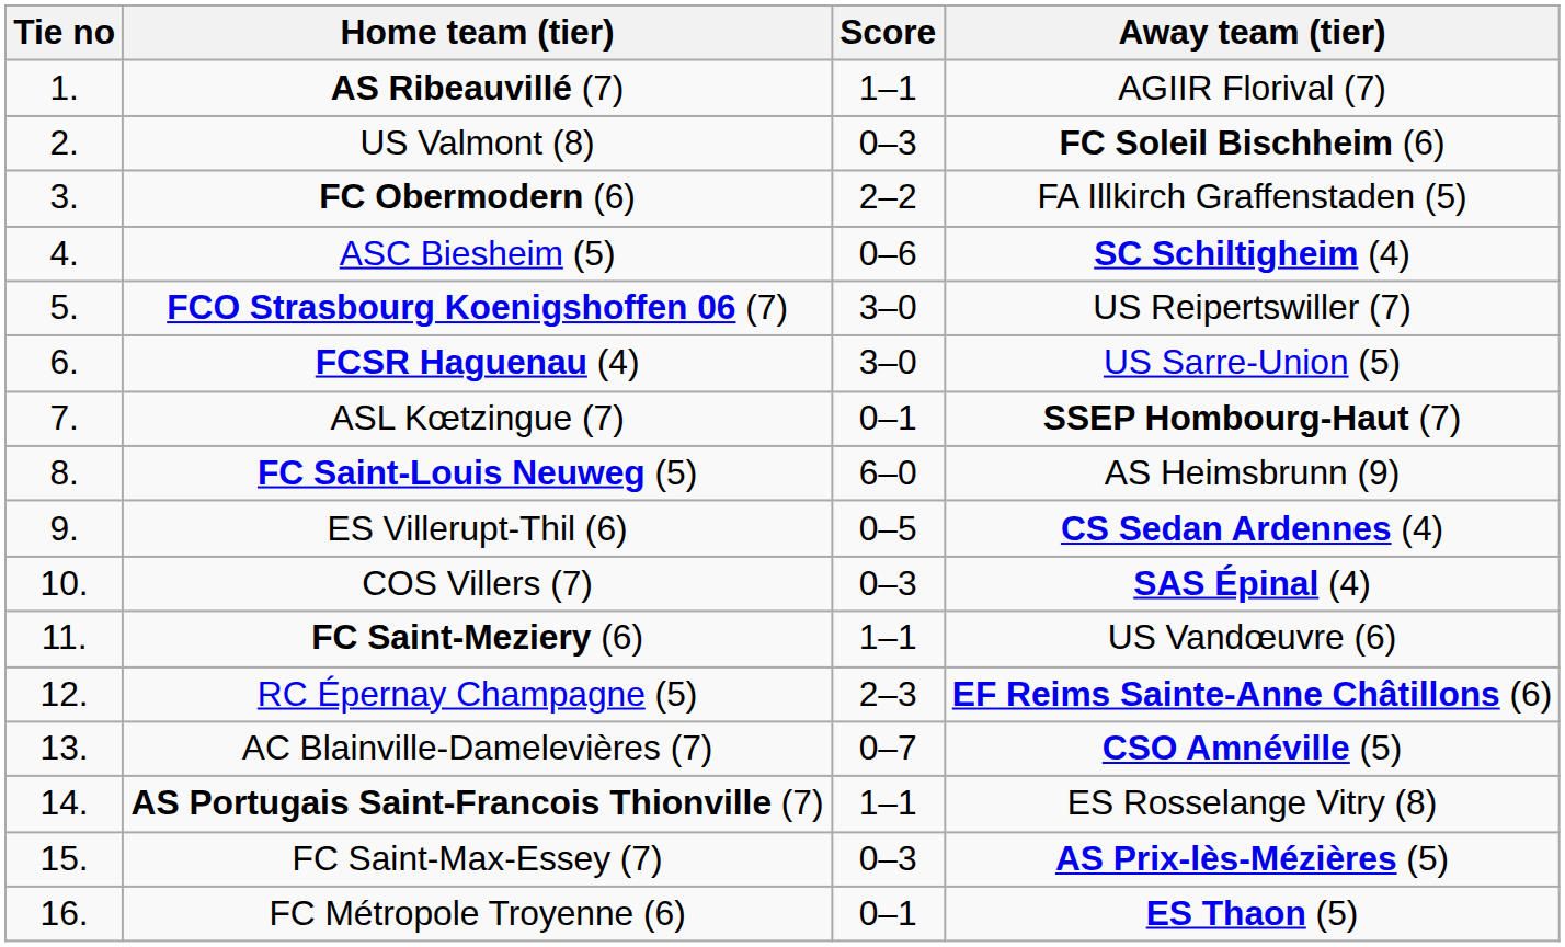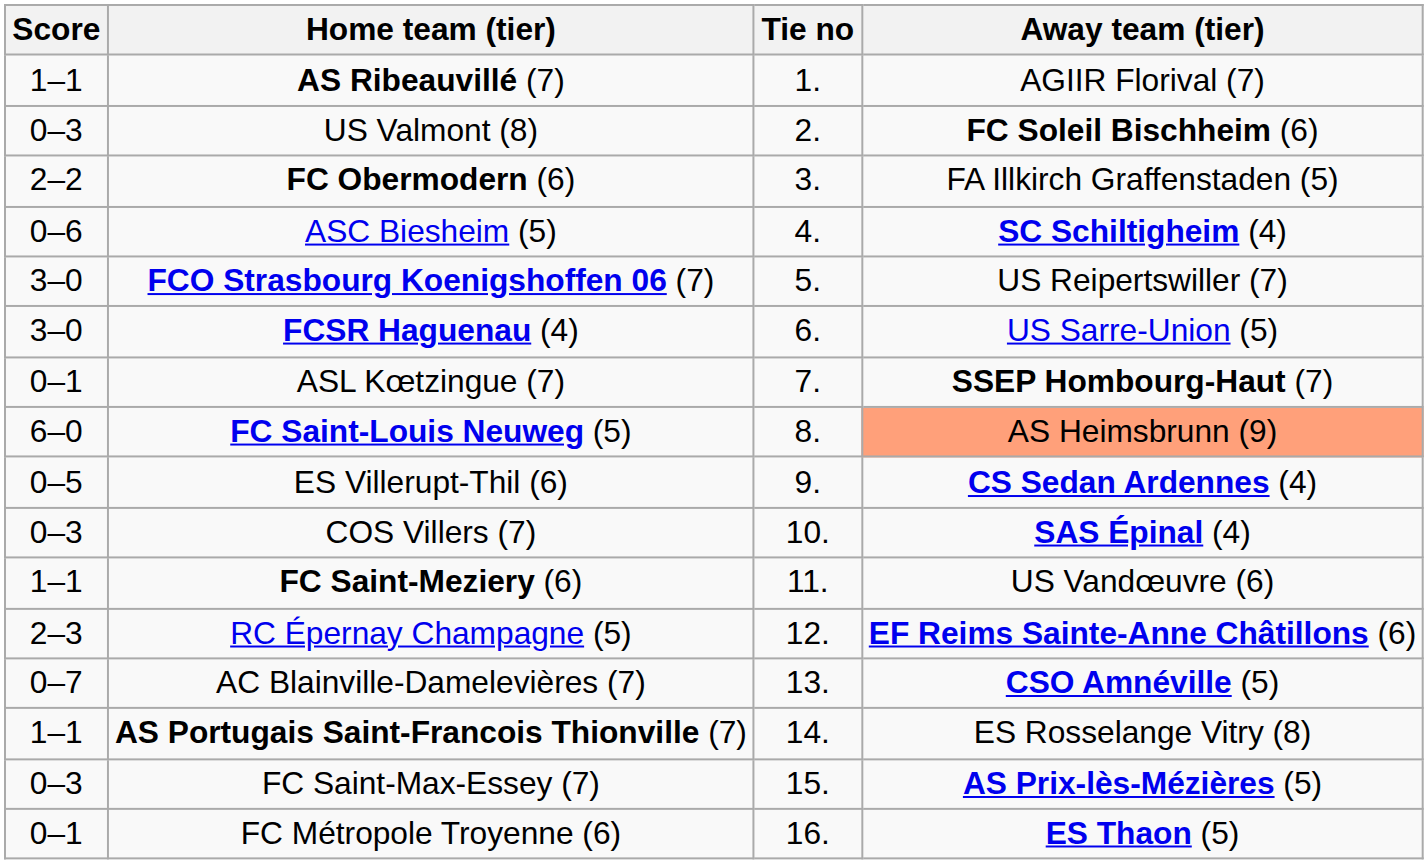columns swapped: Tie no <-> Score
FC Saint-Louis Neuweg (5) | Away team (tier): no background -> lightsalmon background
